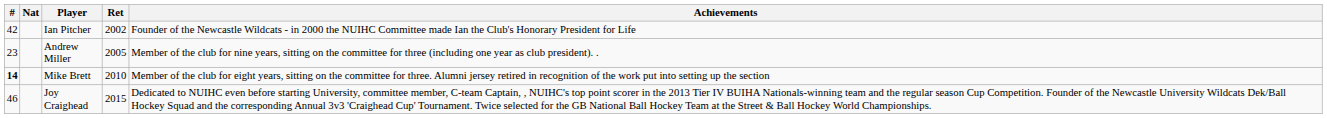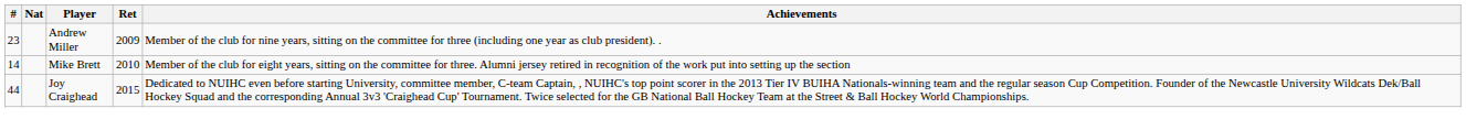- row: 42 | Ian Pitcher | 2002 | Founder of the Newcastle Wildcats - in 2000 the NUIHC Committee made Ian the Club's Honorary President for Life
Andrew Miller | Ret: 2005 -> 2009
Mike Brett | #: bold -> normal
Joy Craighead | #: 46 -> 44
